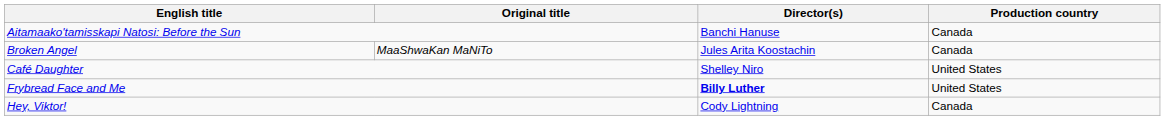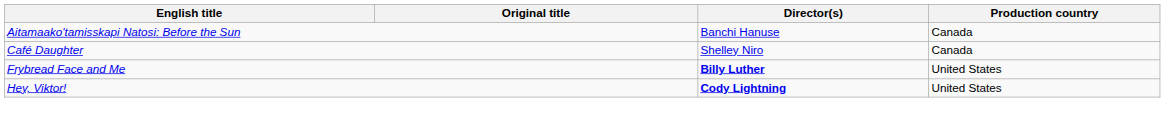- row: Broken Angel | MaaShwaKan MaNiTo | Jules Arita Koostachin | Canada
Café Daughter | Production country: United States -> Canada
Hey, Viktor! | Director(s): normal -> bold
Hey, Viktor! | Production country: Canada -> United States
